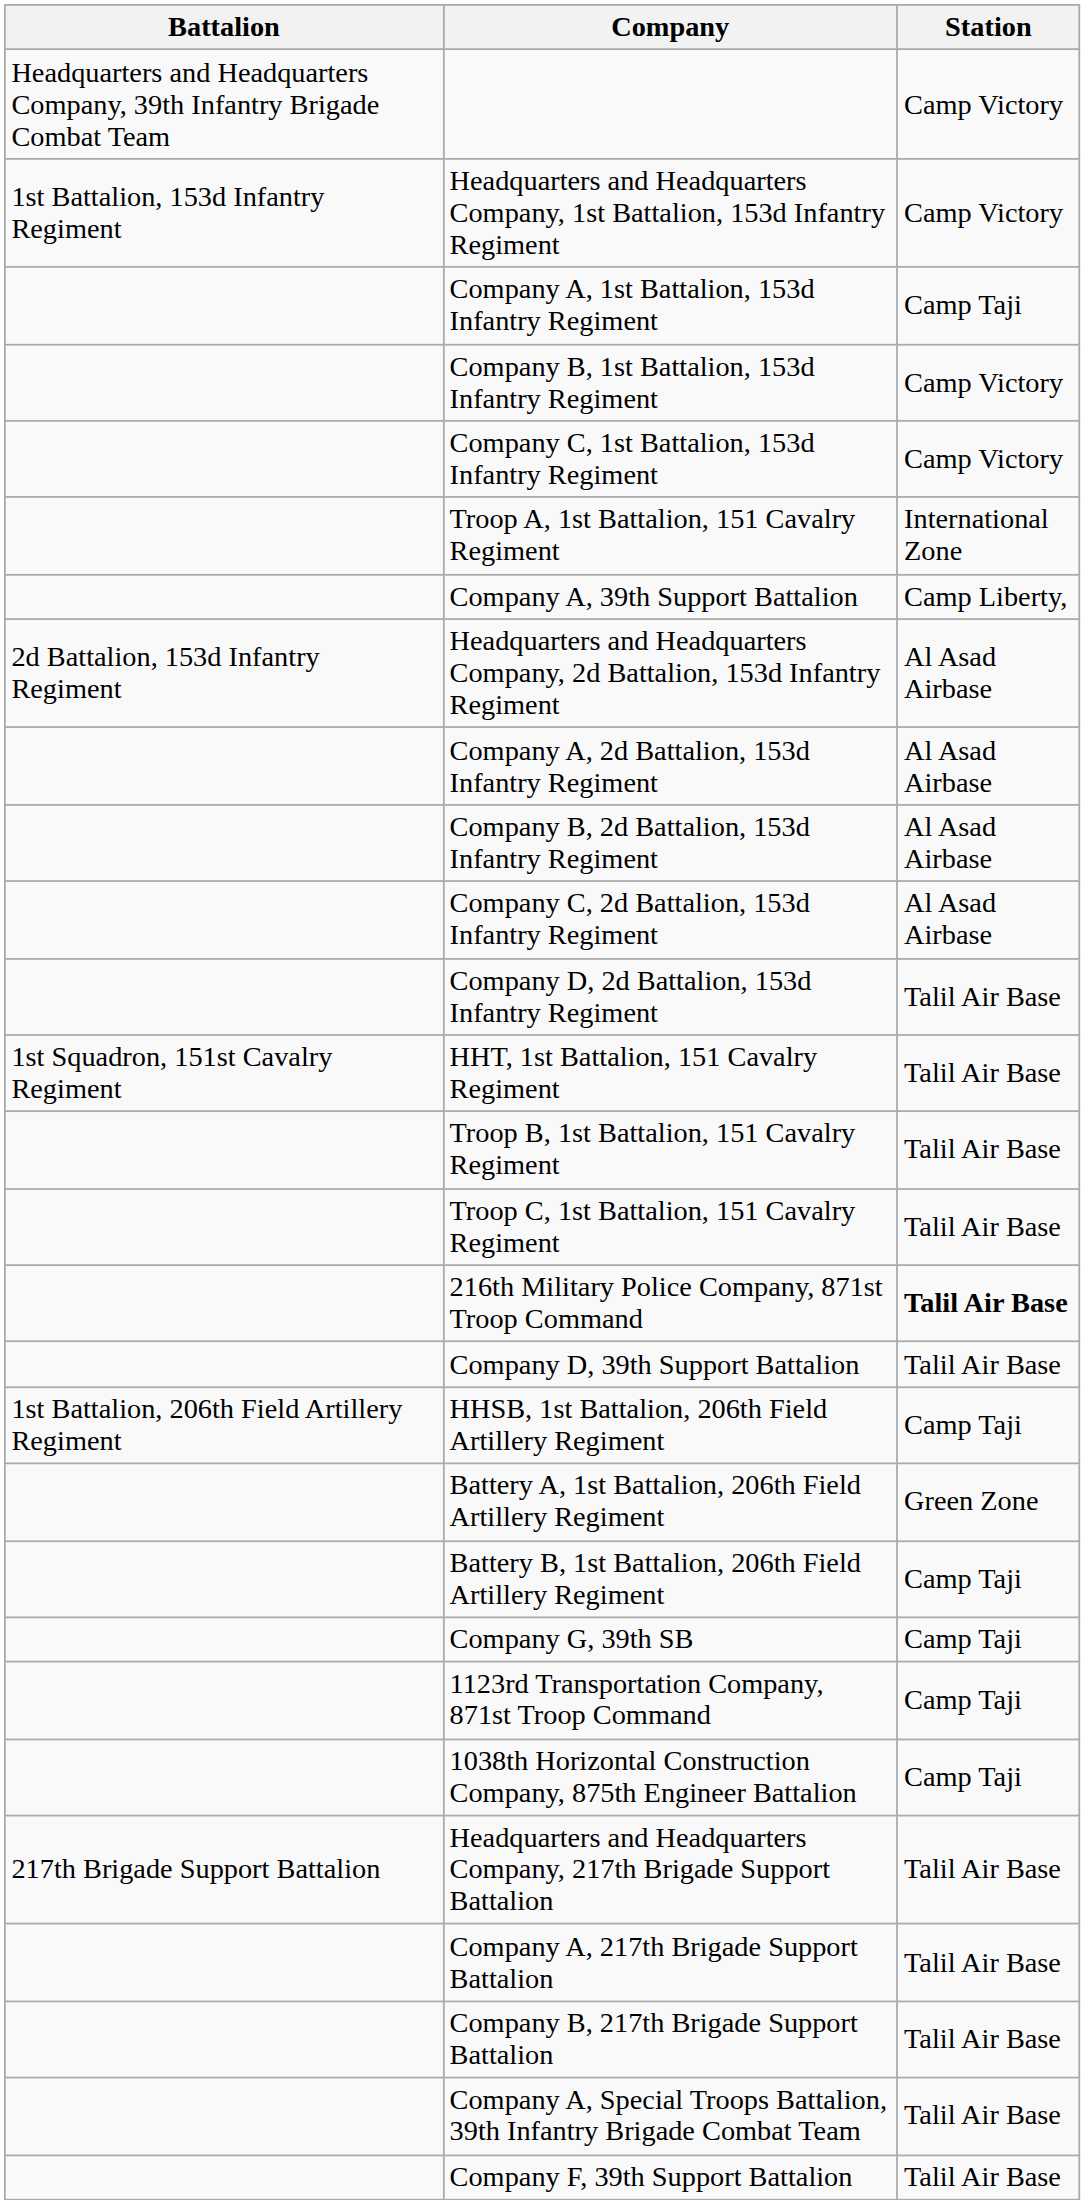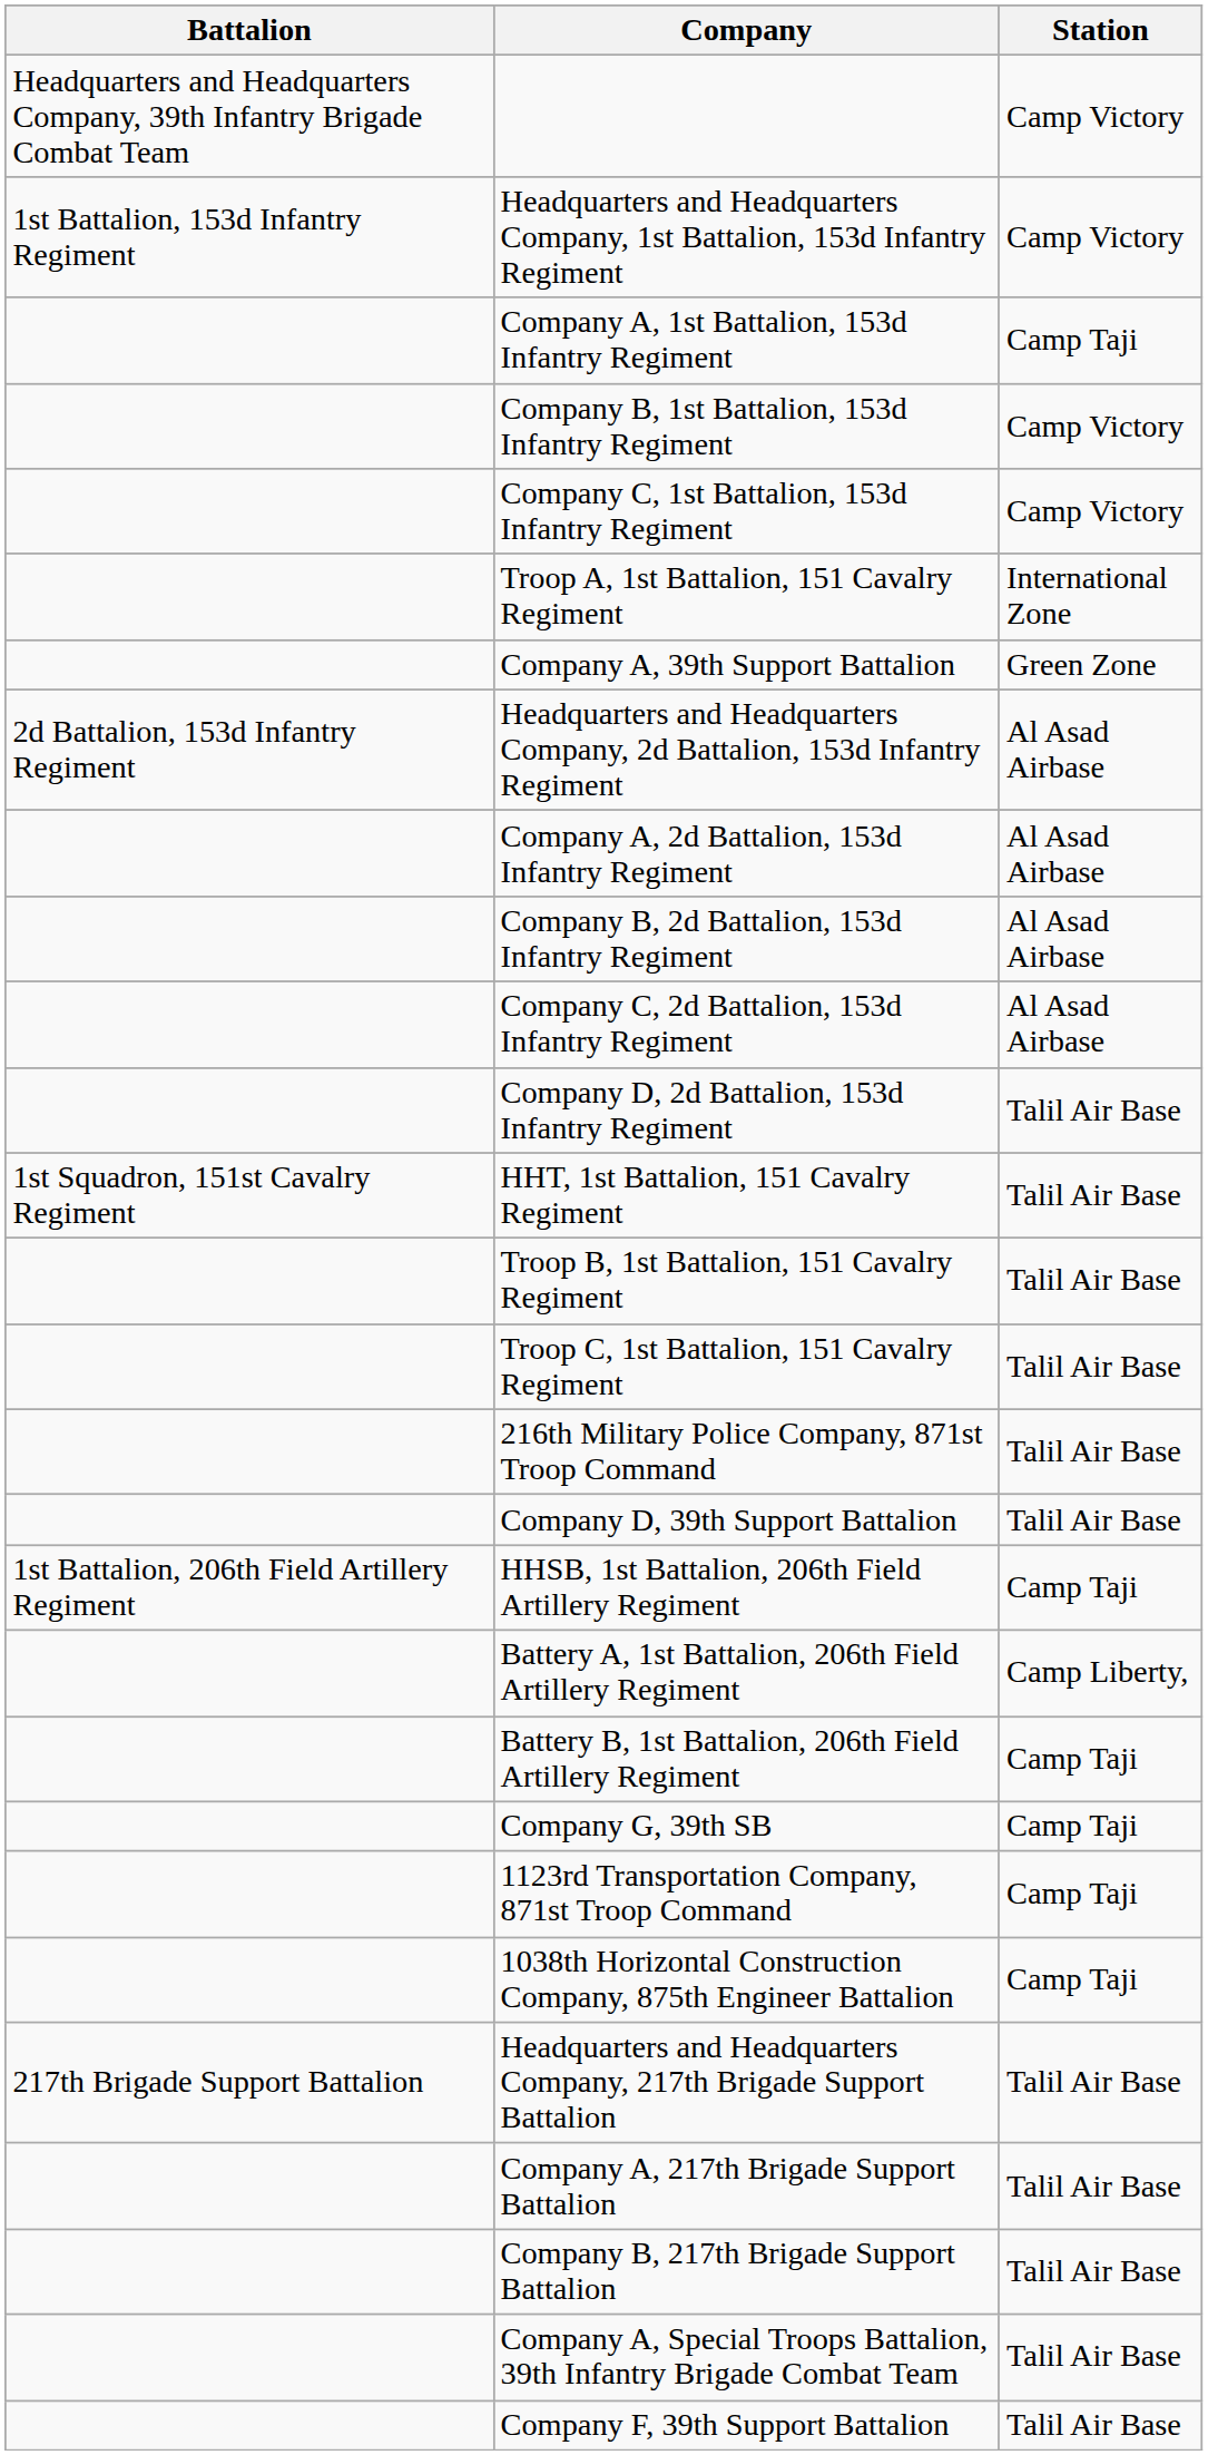Company A, 39th Support Battalion | Station: Camp Liberty, -> Green Zone
216th Military Police Company, 871st Troop Command | Station: bold -> normal
Battery A, 1st Battalion, 206th Field Artillery Regiment | Station: Green Zone -> Camp Liberty,
